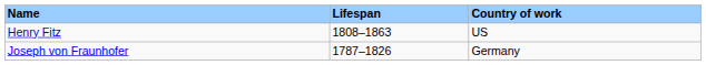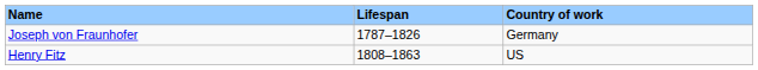rows swapped: Henry Fitz <-> Joseph von Fraunhofer
